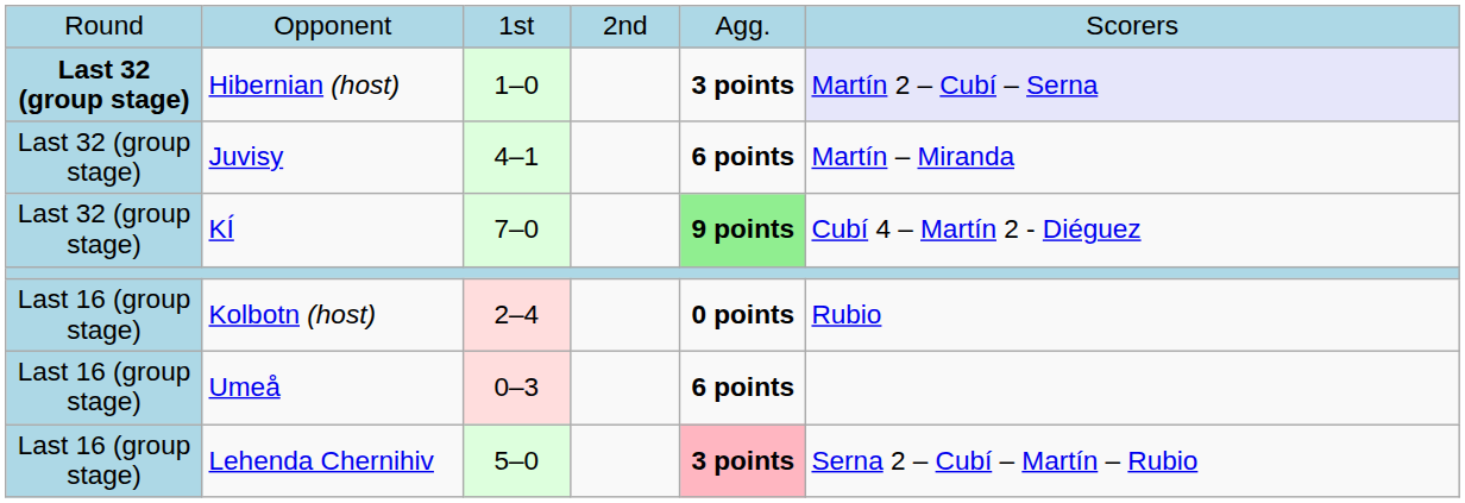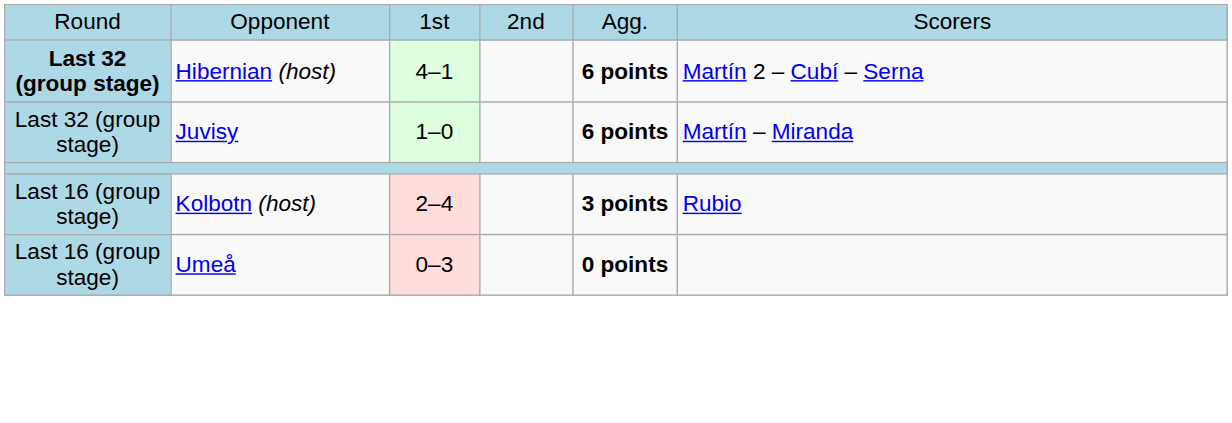Hibernian (host) | column 3: 1–0 -> 4–1
Hibernian (host) | column 5: 3 points -> 6 points
Hibernian (host) | column 6: lavender background -> no background
Juvisy | column 3: 4–1 -> 1–0
- row: Last 32 (group stage) | KÍ | 7–0 | 9 points | Cubí 4 – Martín 2 - Diéguez
Kolbotn (host) | column 5: 0 points -> 3 points
Umeå | column 5: 6 points -> 0 points
- row: Last 16 (group stage) | Lehenda Chernihiv | 5–0 | 3 points | Serna 2 – Cubí – Martín – Rubio
